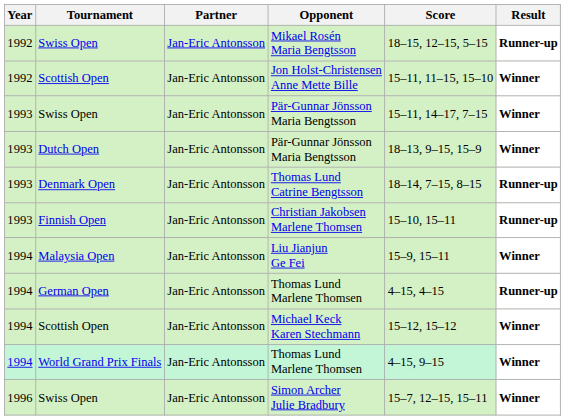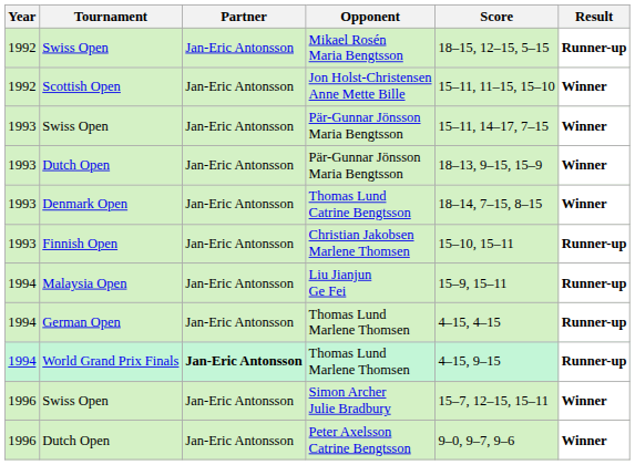Thomas Lund Catrine Bengtsson | Result: Runner-up -> Winner
Liu Jianjun Ge Fei | Result: Winner -> Runner-up
- row: 1994 | Scottish Open | Jan-Eric Antonsson | Michael Keck Karen Stechmann | 15–12, 15–12 | Winner
World Grand Prix Finals / Thomas Lund Marlene Thomsen | Partner: normal -> bold
World Grand Prix Finals / Thomas Lund Marlene Thomsen | Result: Winner -> Runner-up
+ row: 1996 | Dutch Open | Jan-Eric Antonsson | Peter Axelsson Catrine Bengtsson | 9–0, 9–7, 9–6 | Winner
